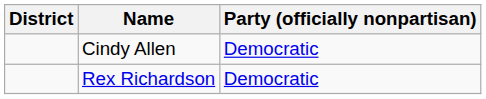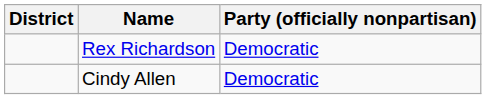rows swapped: Rex Richardson <-> Cindy Allen
